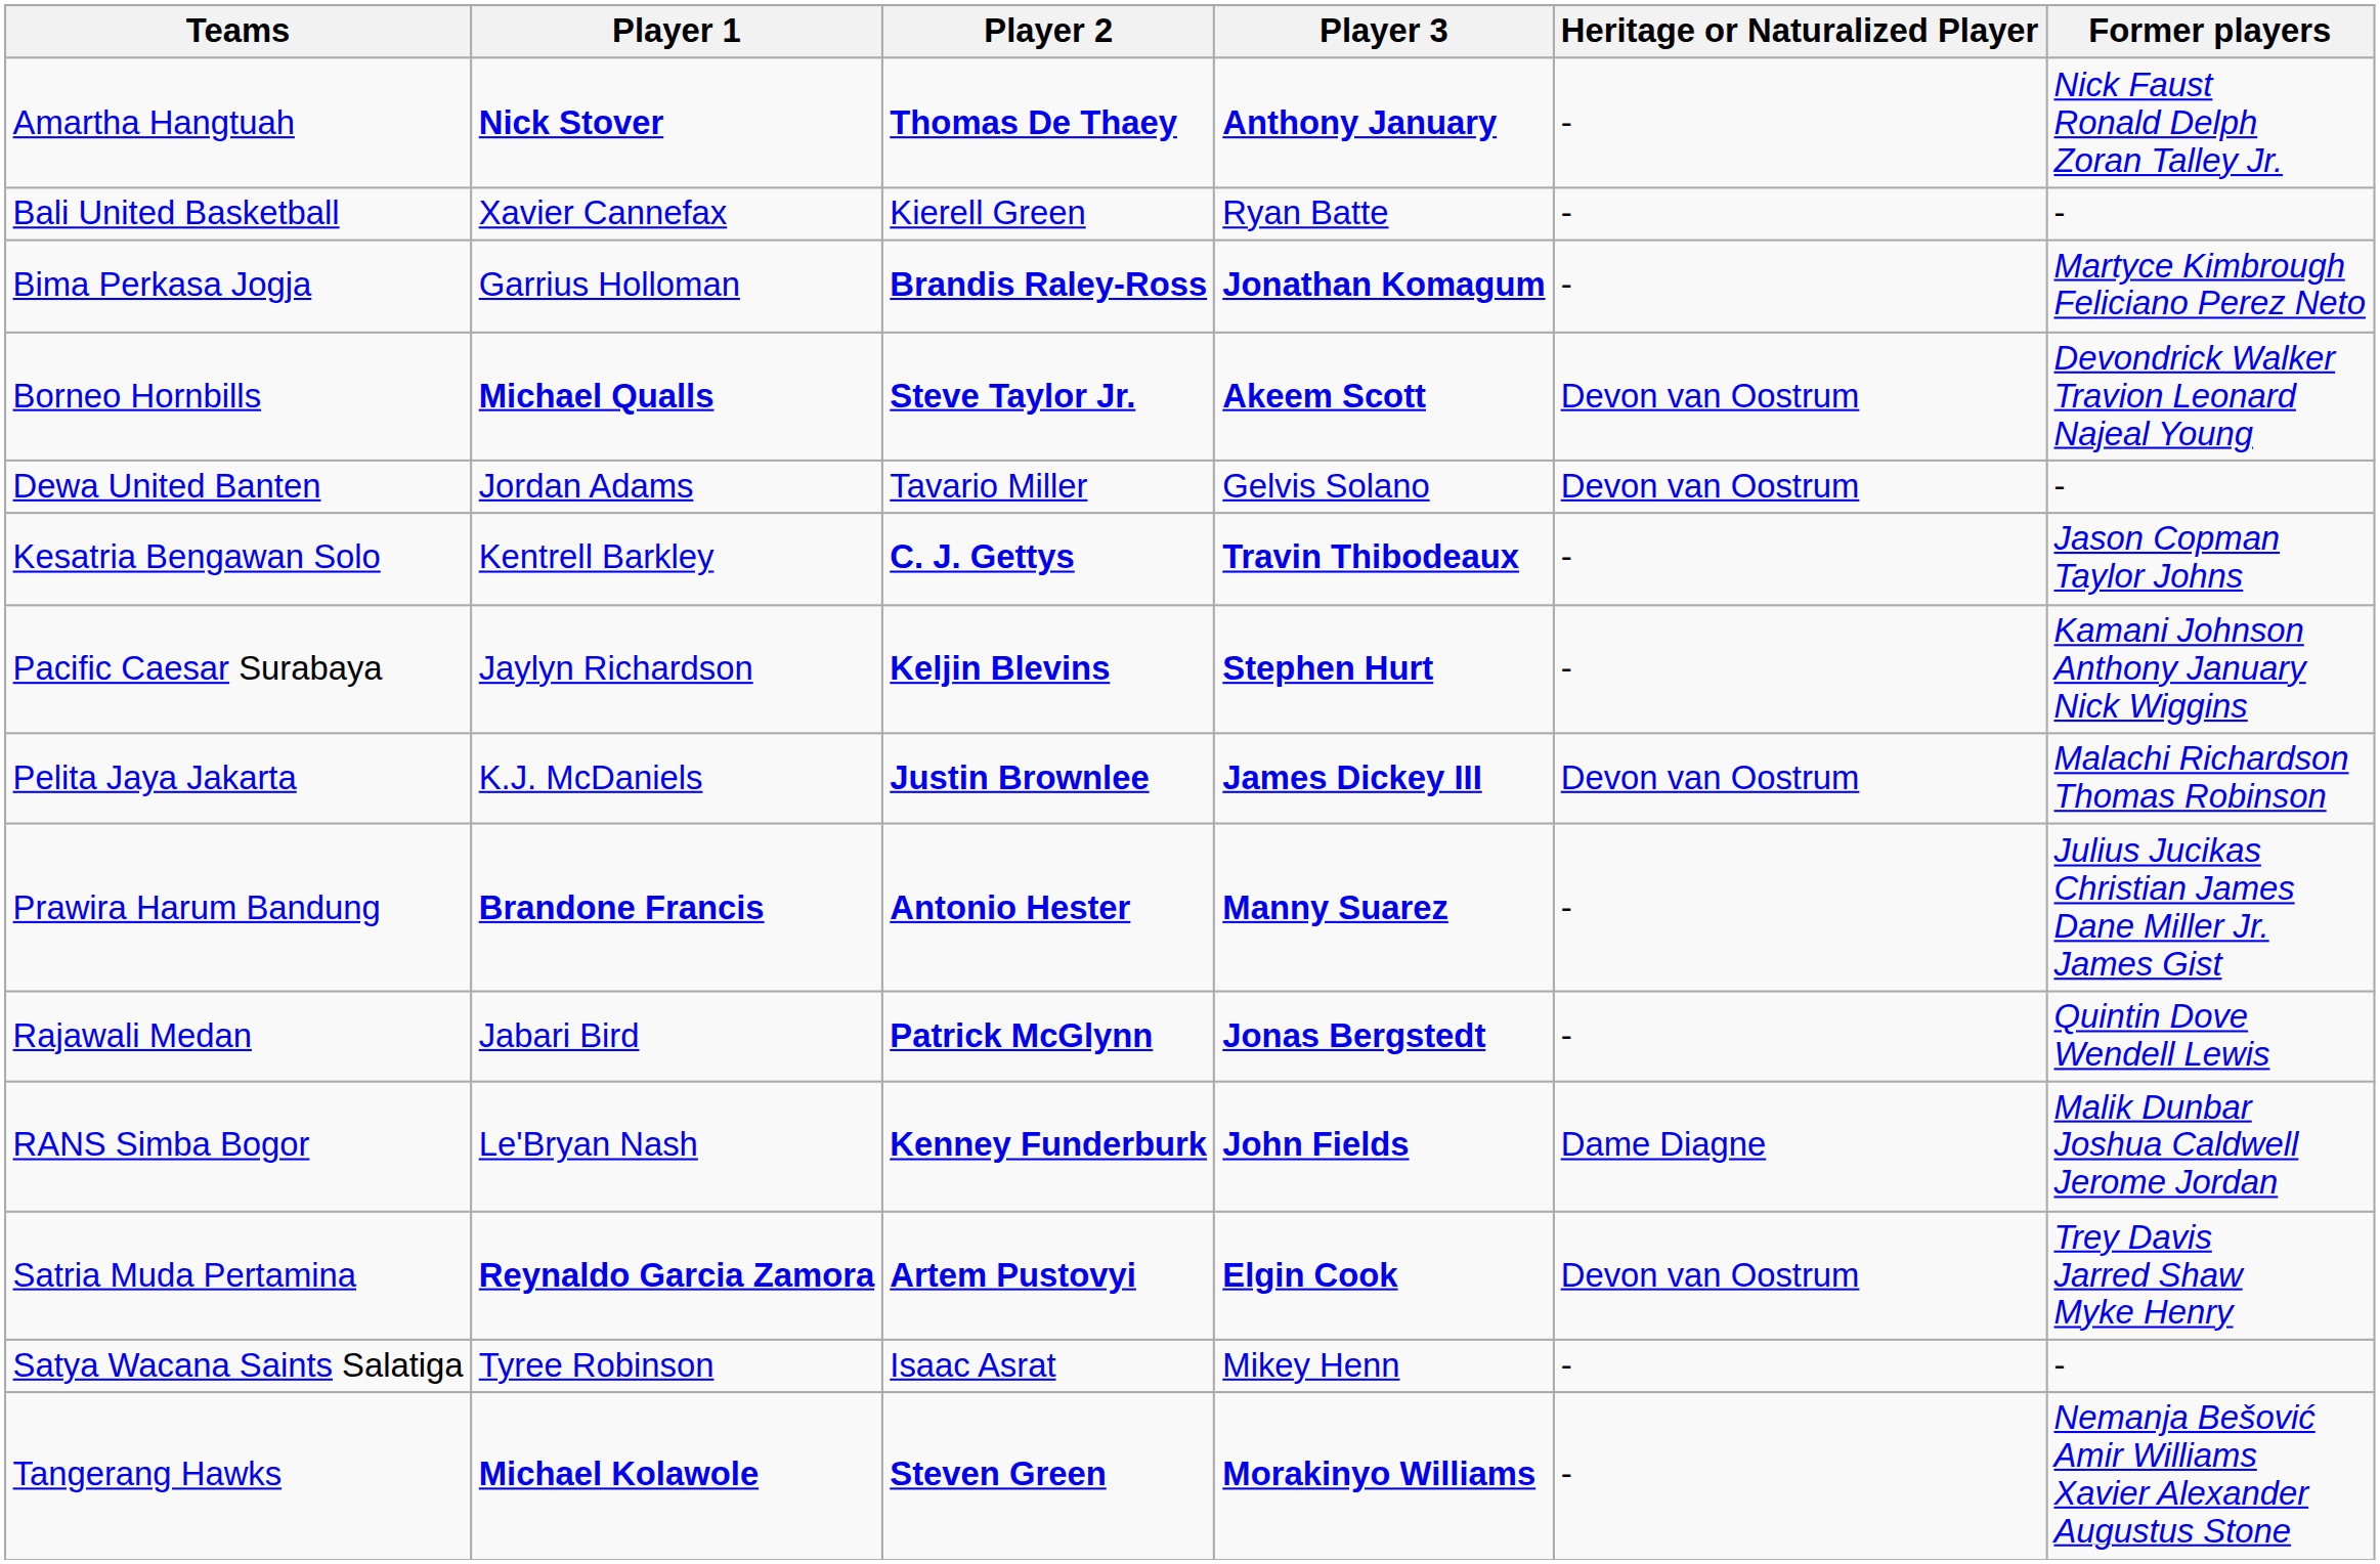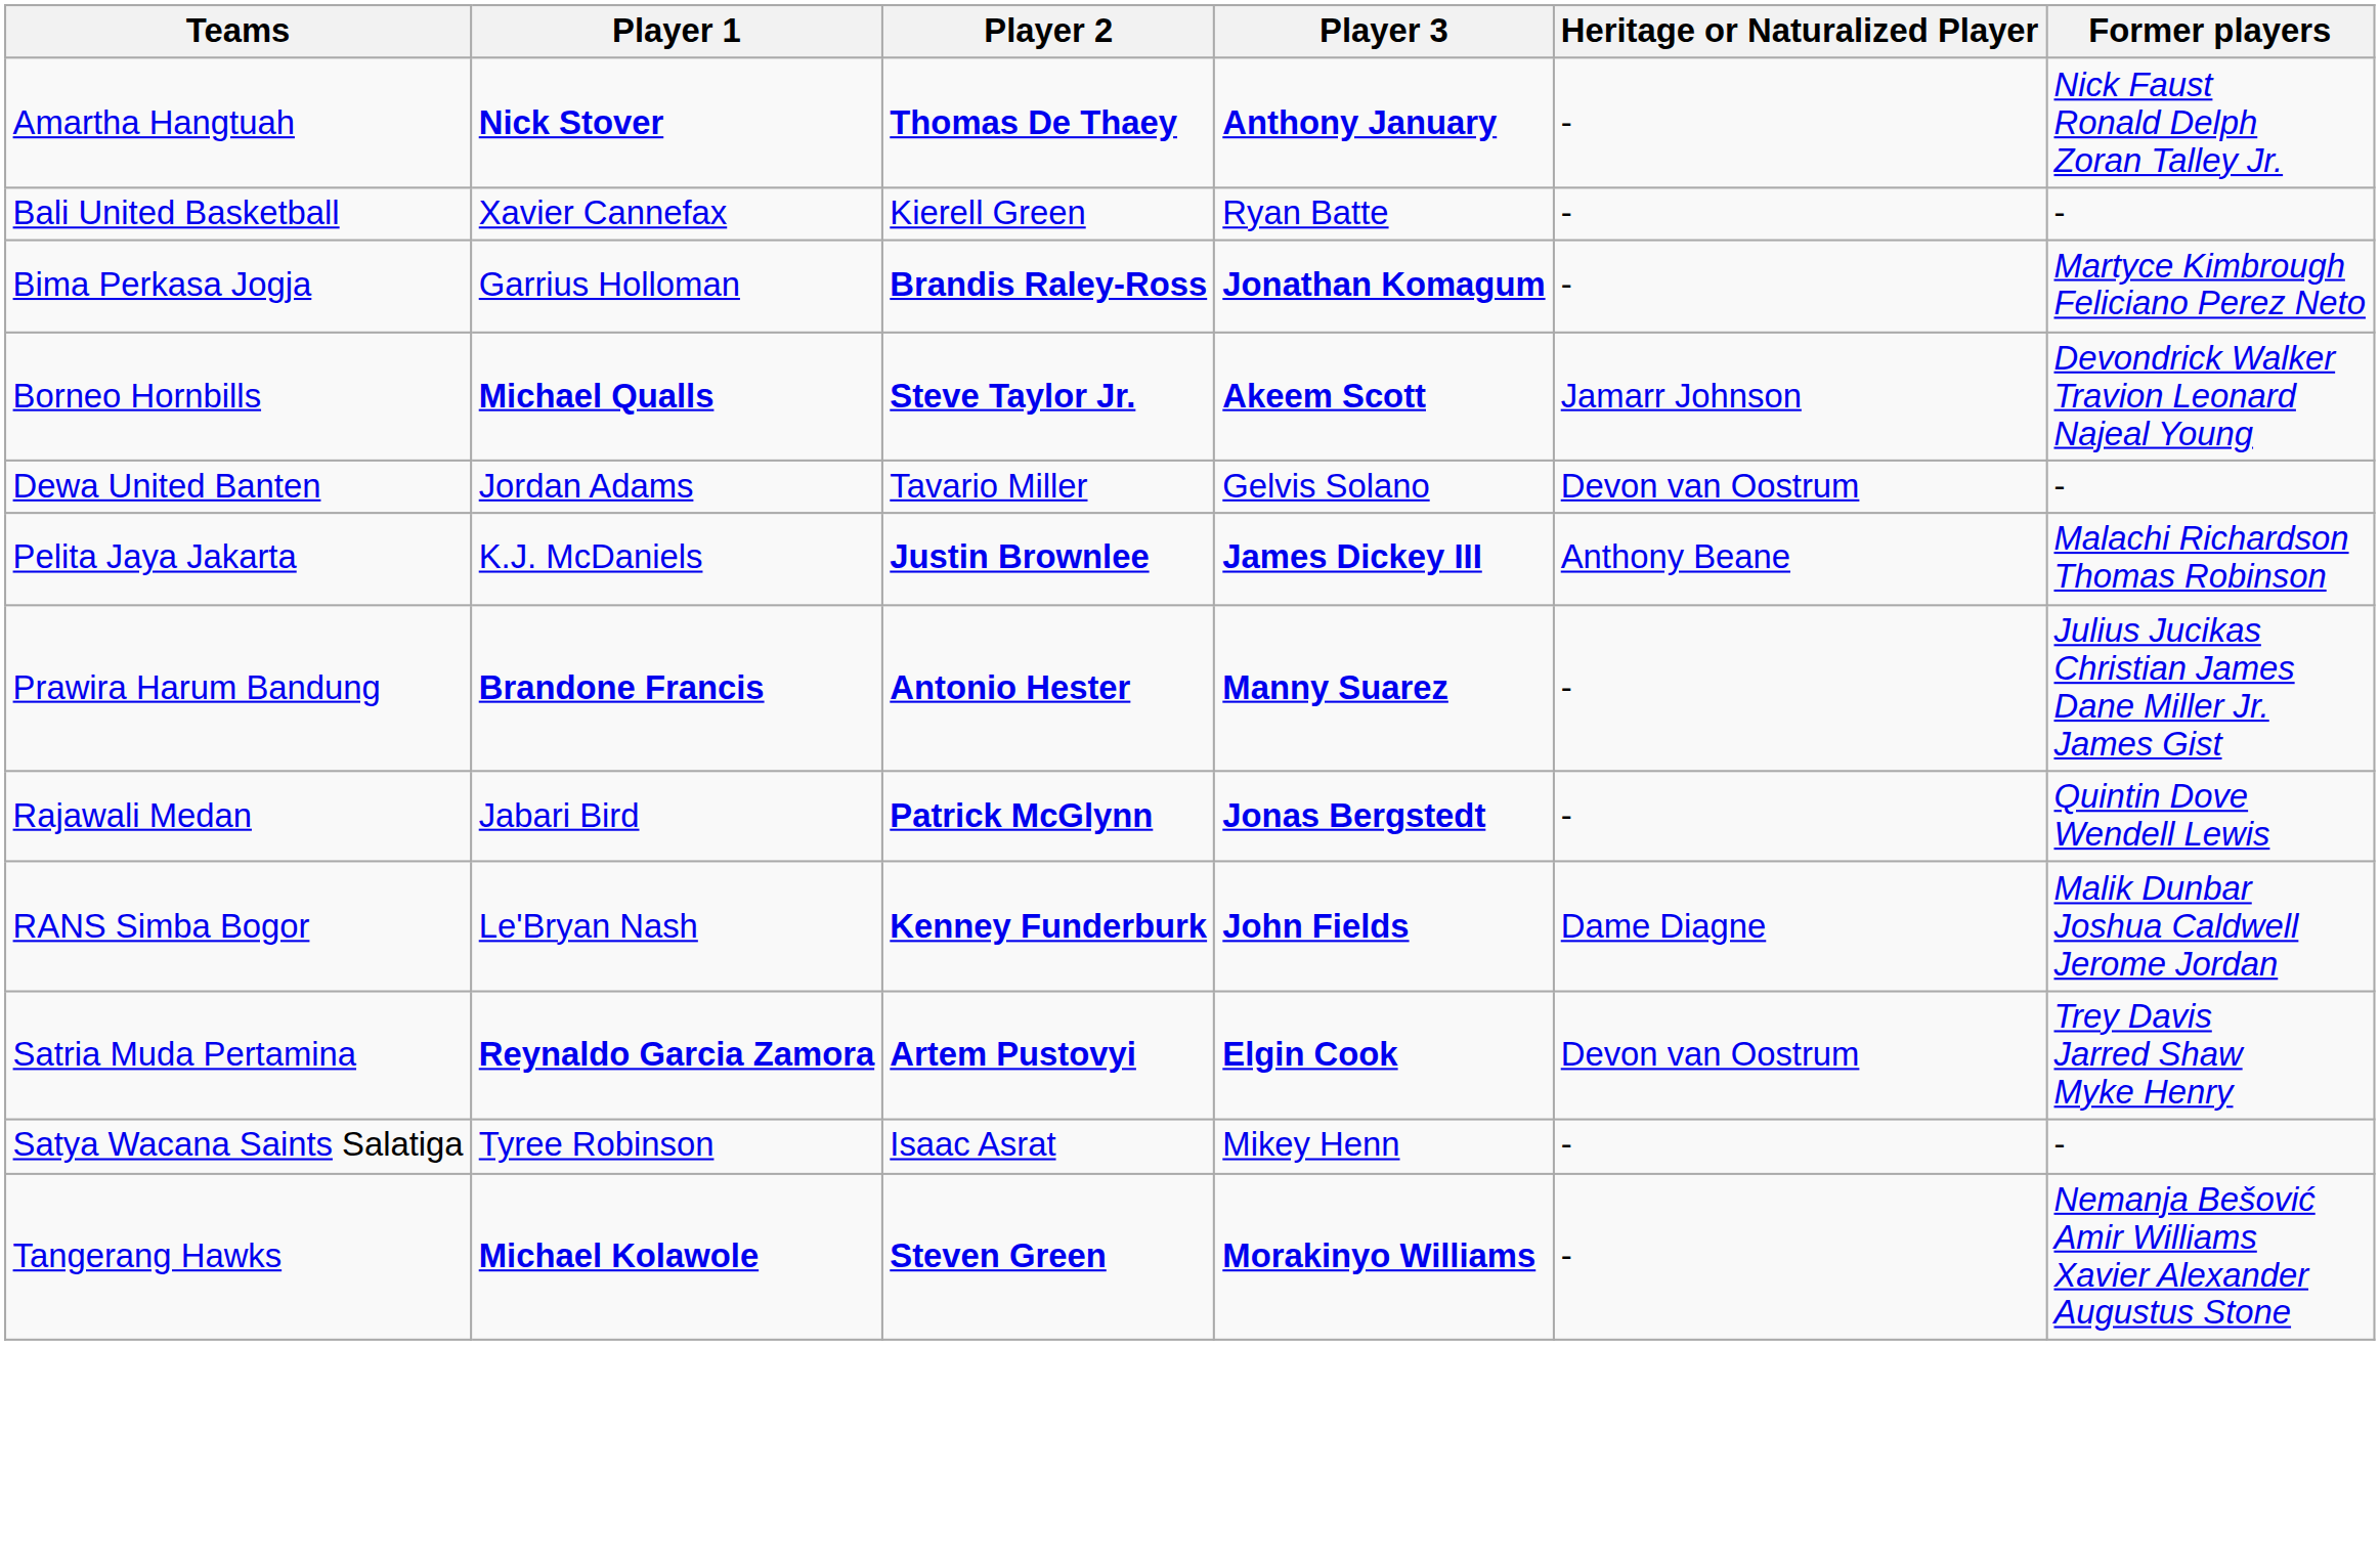Borneo Hornbills | Heritage or Naturalized Player: Devon van Oostrum -> Jamarr Johnson
- row: Kesatria Bengawan Solo | Kentrell Barkley | C. J. Gettys | Travin Thibodeaux | - | Jason Copman Taylor Johns
- row: Pacific Caesar Surabaya | Jaylyn Richardson | Keljin Blevins | Stephen Hurt | - | Kamani Johnson Anthony January Nick Wiggins
Pelita Jaya Jakarta | Heritage or Naturalized Player: Devon van Oostrum -> Anthony Beane
